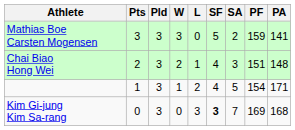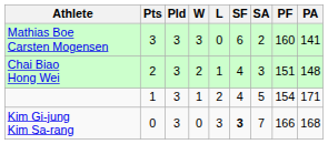Mathias Boe Carsten Mogensen | SF: 5 -> 6
Mathias Boe Carsten Mogensen | PF: 159 -> 160
Kim Gi-jung Kim Sa-rang | PF: 169 -> 166
